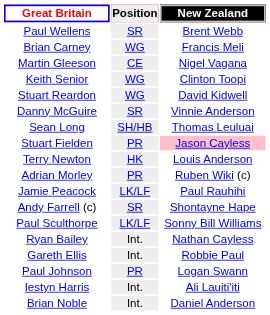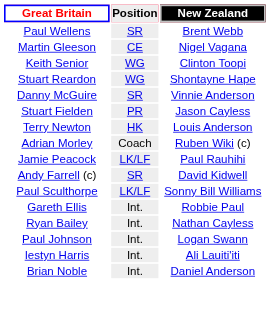- row: Brian Carney | WG | Francis Meli
Stuart Reardon | New Zealand: David Kidwell -> Shontayne Hape
- row: Sean Long | SH/HB | Thomas Leuluai
Stuart Fielden | New Zealand: pink background -> no background
Adrian Morley | Position: PR -> Coach
Andy Farrell (c) | New Zealand: Shontayne Hape -> David Kidwell
rows swapped: Gareth Ellis <-> Ryan Bailey
Paul Johnson | Position: PR -> Int.
